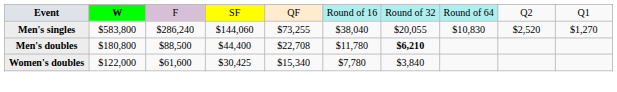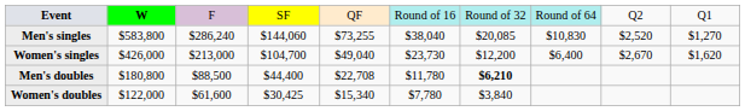Men's singles | column 7: $20,055 -> $20,085
+ row: Women's singles | $426,000 | $213,000 | $104,700 | $49,040 | $23,730 | $12,200 | $6,400 | $2,670 | $1,620
